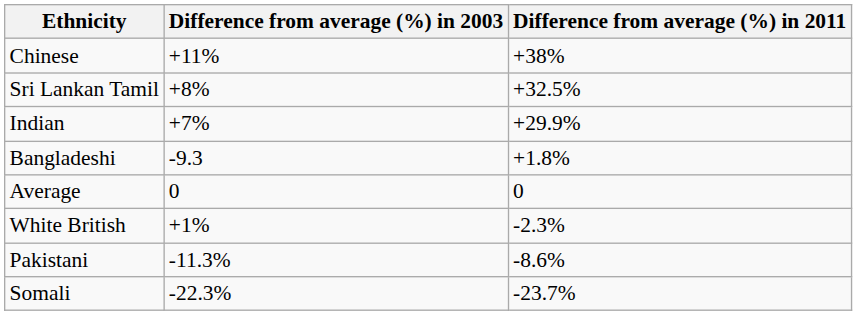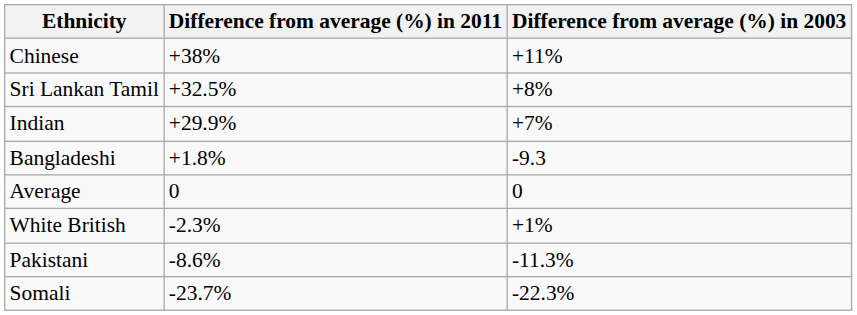columns swapped: Difference from average (%) in 2011 <-> Difference from average (%) in 2003
